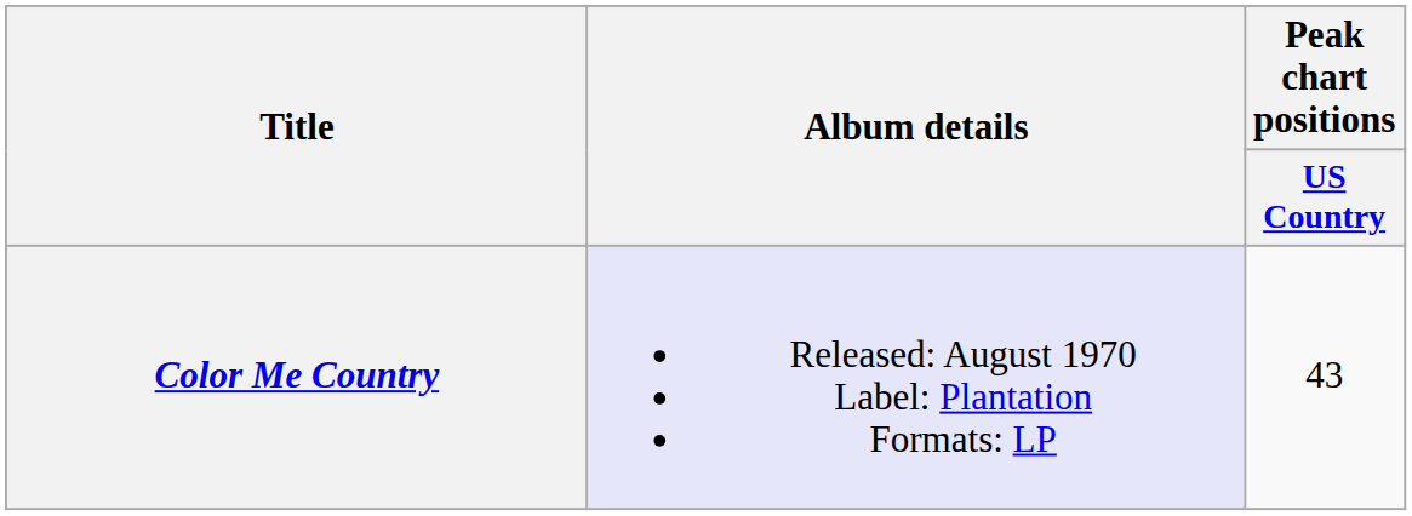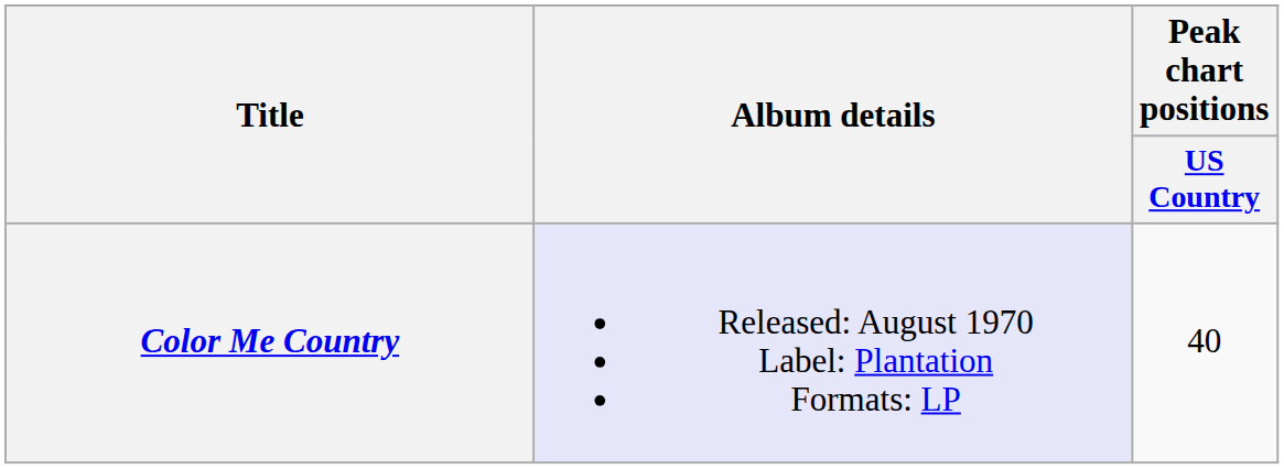Color Me Country | Peak chart positions / US Country: 43 -> 40
